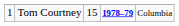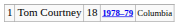Tom Courtney | column 3: 15 -> 18
